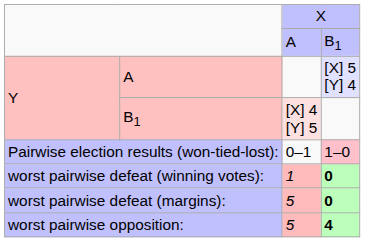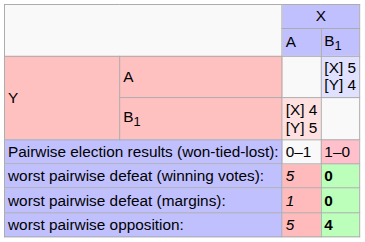worst pairwise defeat (winning votes): | column 3: 1 -> 5
worst pairwise defeat (margins): | column 3: 5 -> 1
